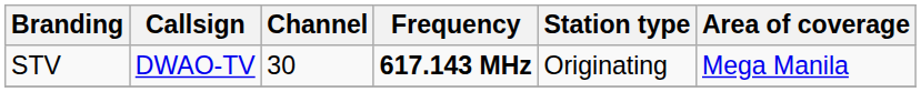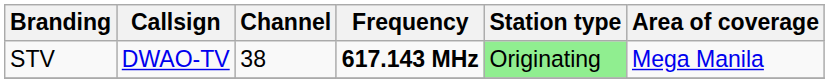STV | Channel: 30 -> 38
STV | Station type: no background -> lightgreen background
